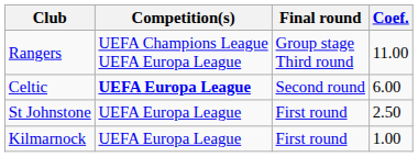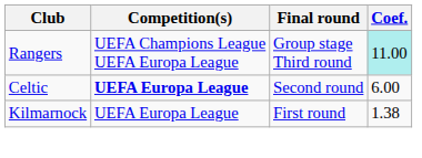Rangers | Coef.: no background -> paleturquoise background
- row: St Johnstone | UEFA Europa League | First round | 2.50
Kilmarnock | Coef.: 1.00 -> 1.38
